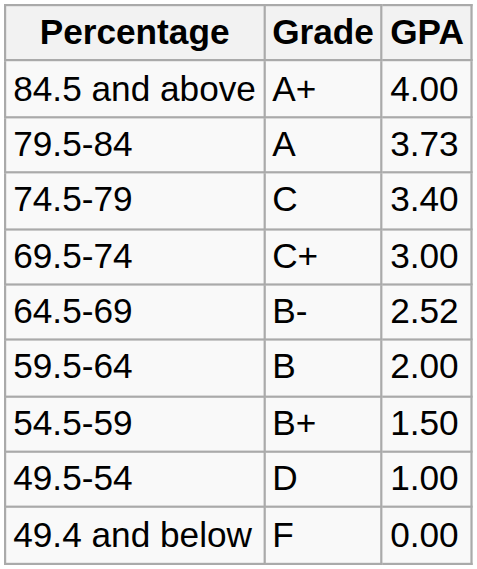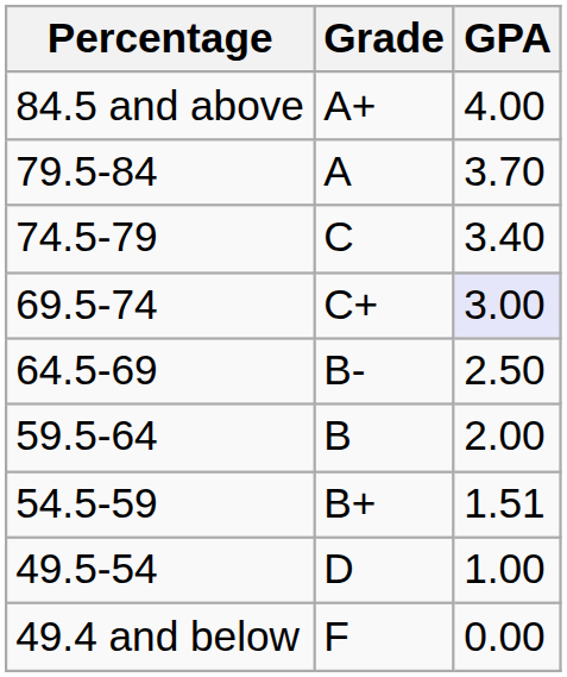79.5-84 | GPA: 3.73 -> 3.70
69.5-74 | GPA: no background -> lavender background
64.5-69 | GPA: 2.52 -> 2.50
54.5-59 | GPA: 1.50 -> 1.51
